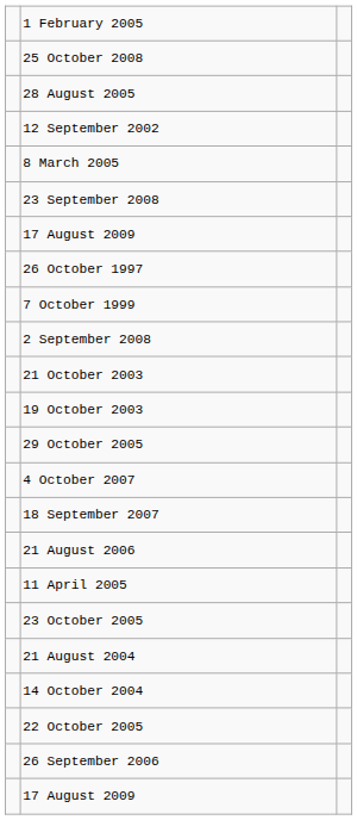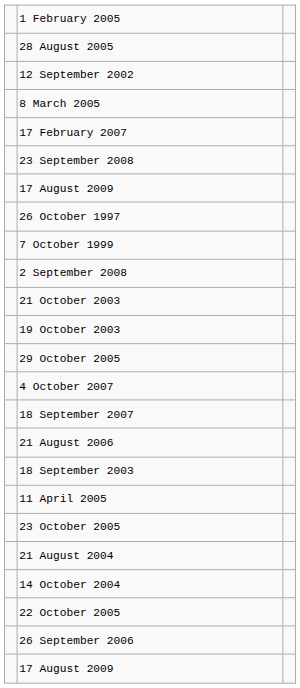- row: 25 October 2008
+ row: 17 February 2007
+ row: 18 September 2003
